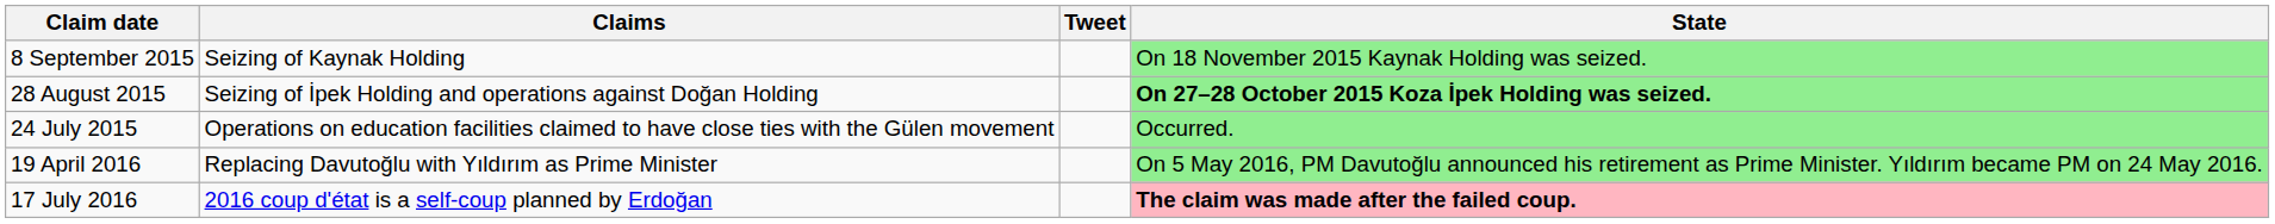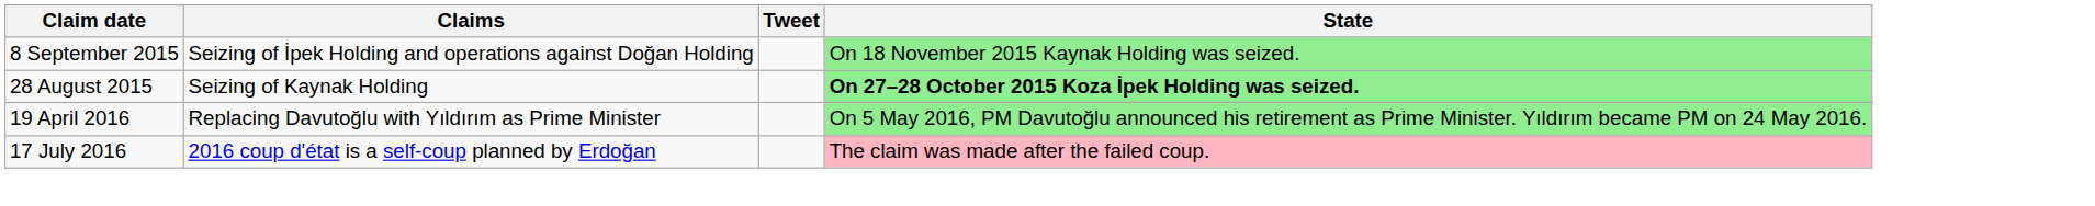8 September 2015 | Claims: Seizing of Kaynak Holding -> Seizing of İpek Holding and operations against Doğan Holding
28 August 2015 | Claims: Seizing of İpek Holding and operations against Doğan Holding -> Seizing of Kaynak Holding
- row: 24 July 2015 | Operations on education facilities claimed to have close ties with the Gülen movement | Occurred.
17 July 2016 | State: bold -> normal
